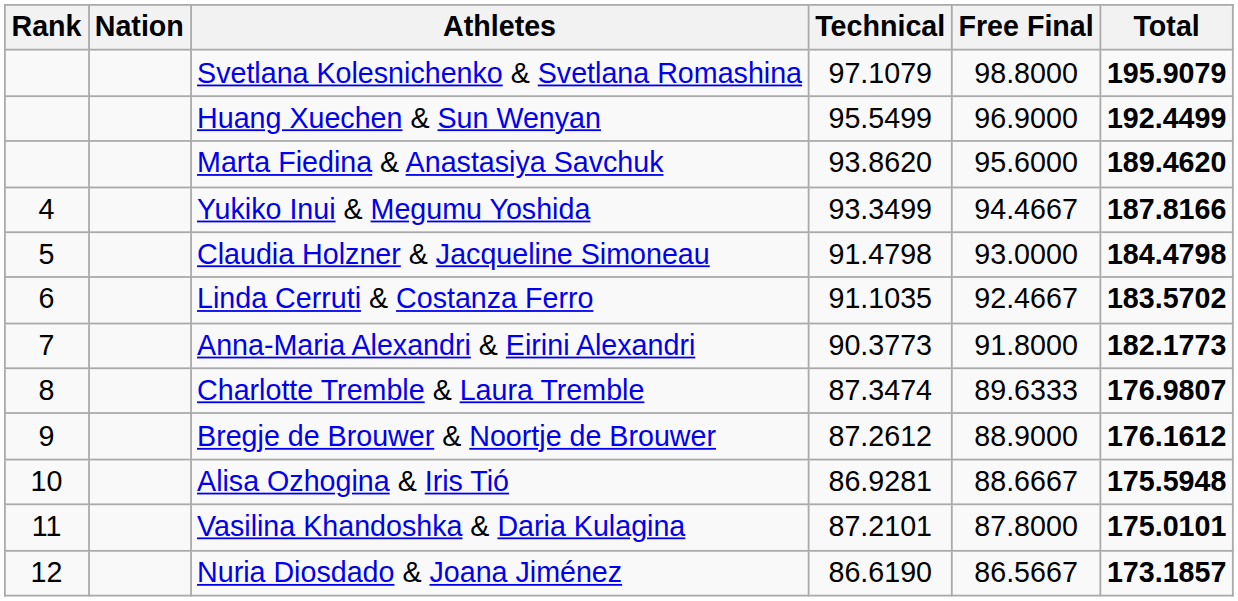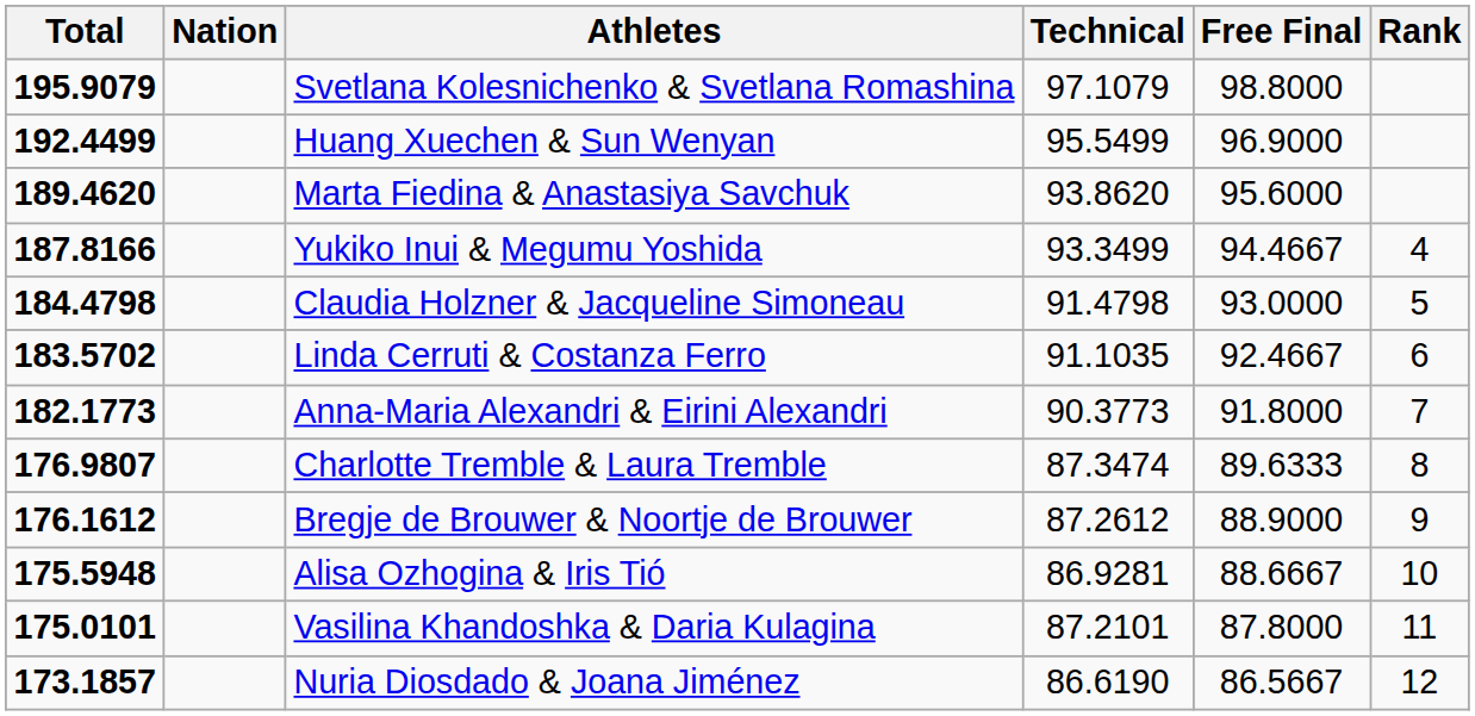columns swapped: Rank <-> Total
